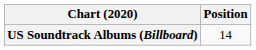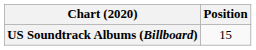US Soundtrack Albums (Billboard) | Position: 14 -> 15
